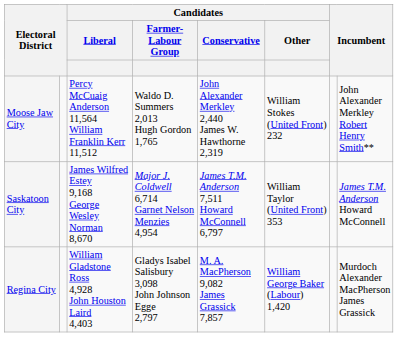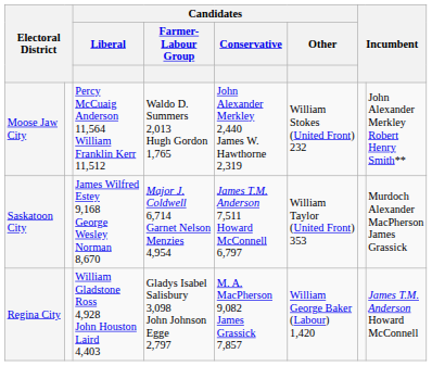Saskatoon City | column 8: James T.M. Anderson Howard McConnell -> Murdoch Alexander MacPherson James Grassick
Regina City | column 8: Murdoch Alexander MacPherson James Grassick -> James T.M. Anderson Howard McConnell
